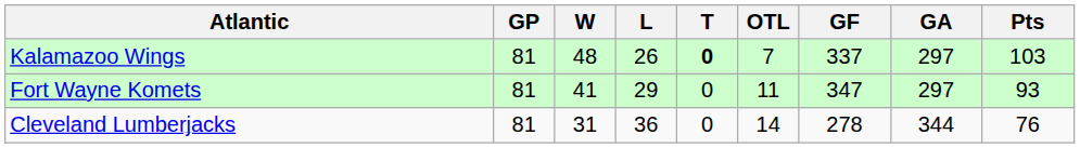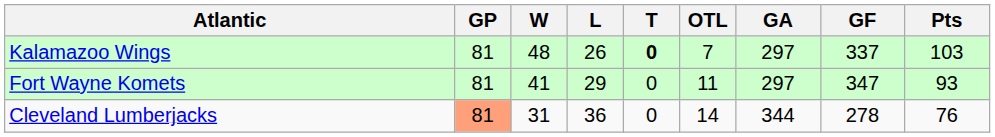columns swapped: GF <-> GA
Cleveland Lumberjacks | GP: no background -> lightsalmon background
